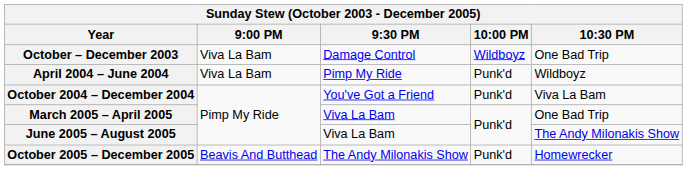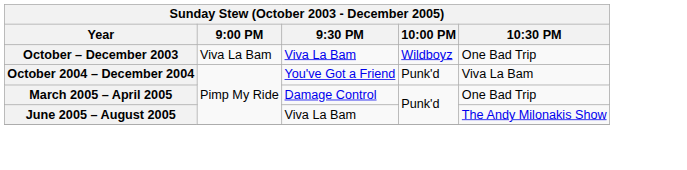October – December 2003 | 9:30 PM: Damage Control -> Viva La Bam
- row: April 2004 – June 2004 | Viva La Bam | Pimp My Ride | Punk'd | Wildboyz
March 2005 – April 2005 | 9:30 PM: Viva La Bam -> Damage Control
- row: October 2005 – December 2005 | Beavis And Butthead | The Andy Milonakis Show | Punk'd | Homewrecker
